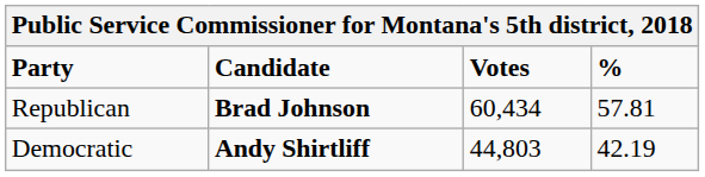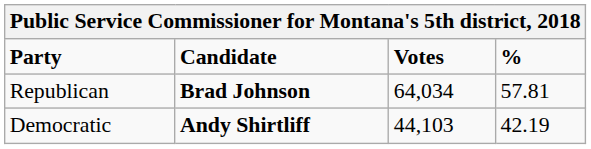Republican | Votes: 60,434 -> 64,034
Democratic | Votes: 44,803 -> 44,103
